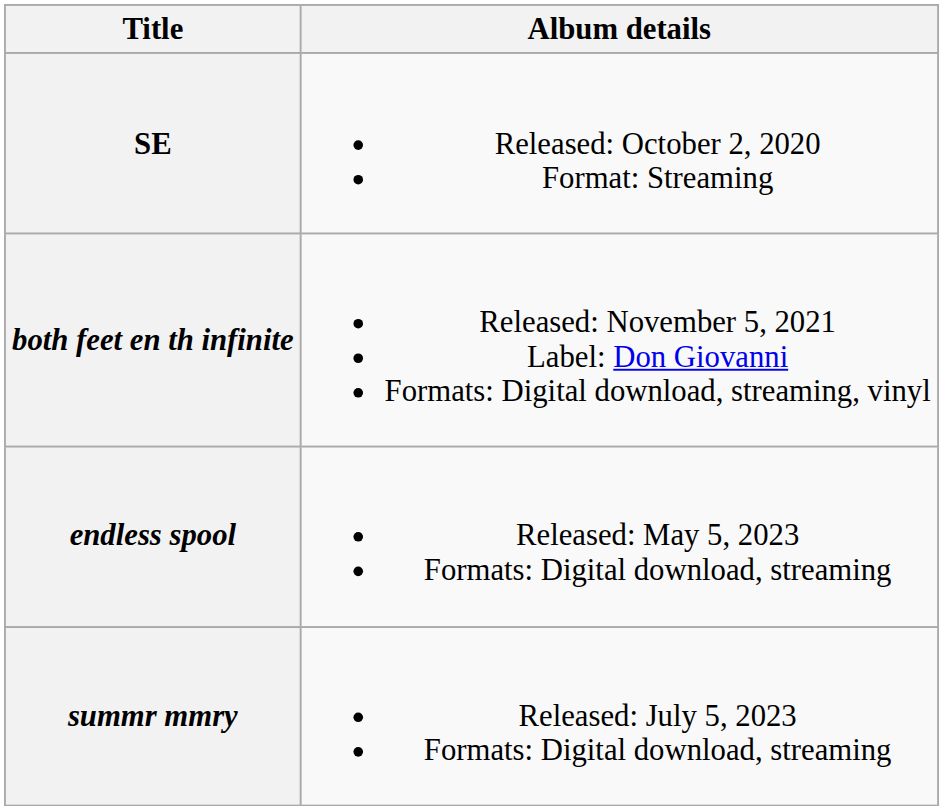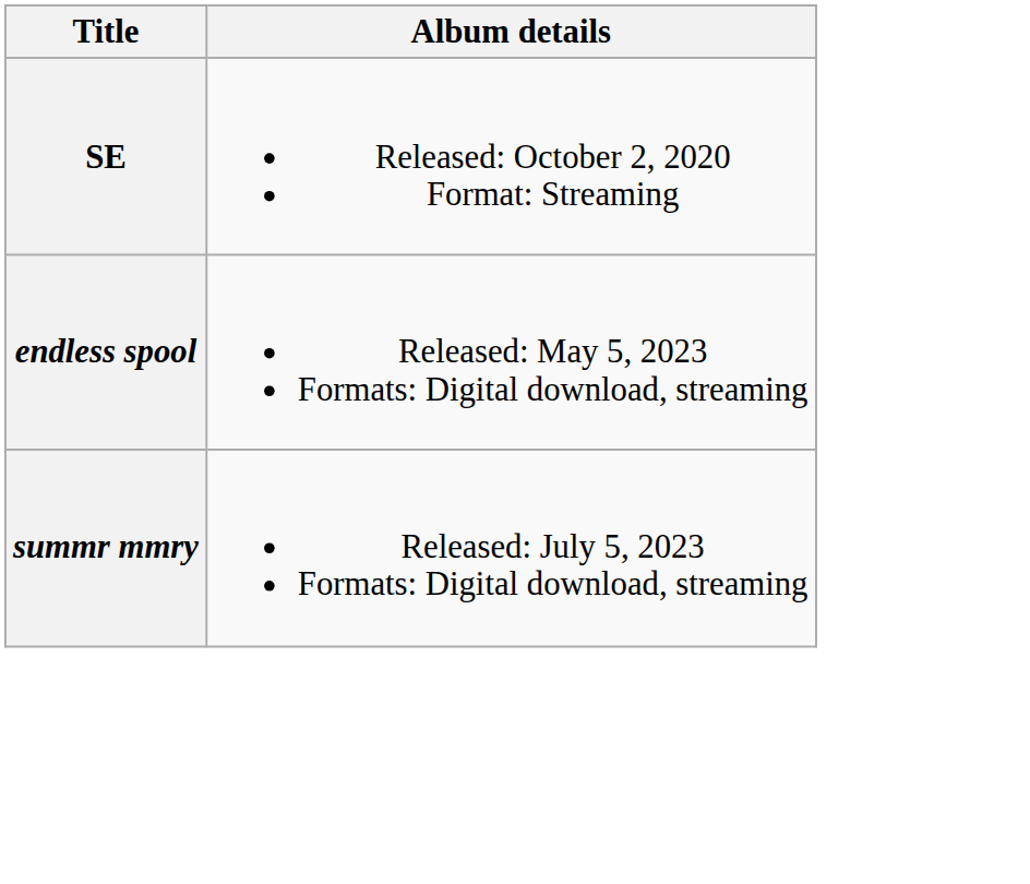- row: both feet en th infinite | Released: November 5, 2021 Label: Don Giovanni Formats: Digital download, streaming, vinyl
